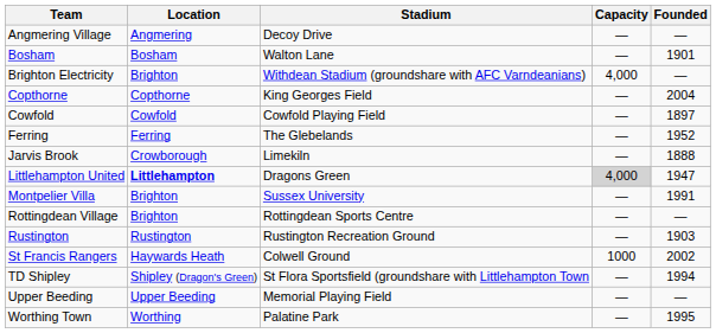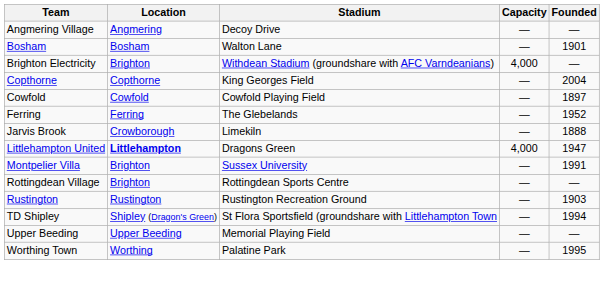Littlehampton United | Capacity: lightgrey background -> no background
- row: St Francis Rangers | Haywards Heath | Colwell Ground | 1000 | 2002
